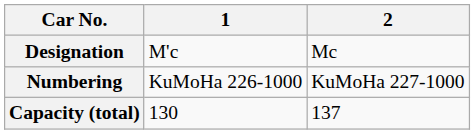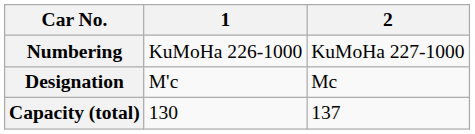rows swapped: Designation <-> Numbering
